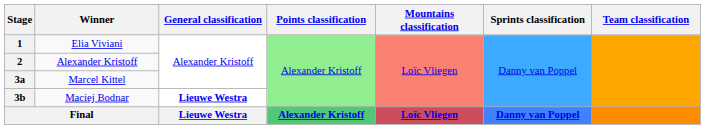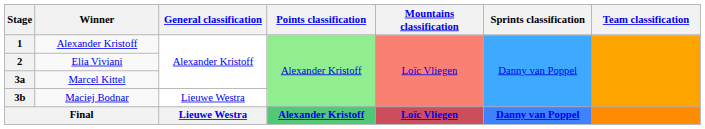1 | Winner: Elia Viviani -> Alexander Kristoff
2 | Winner: Alexander Kristoff -> Elia Viviani
3b | General classification: bold -> normal
